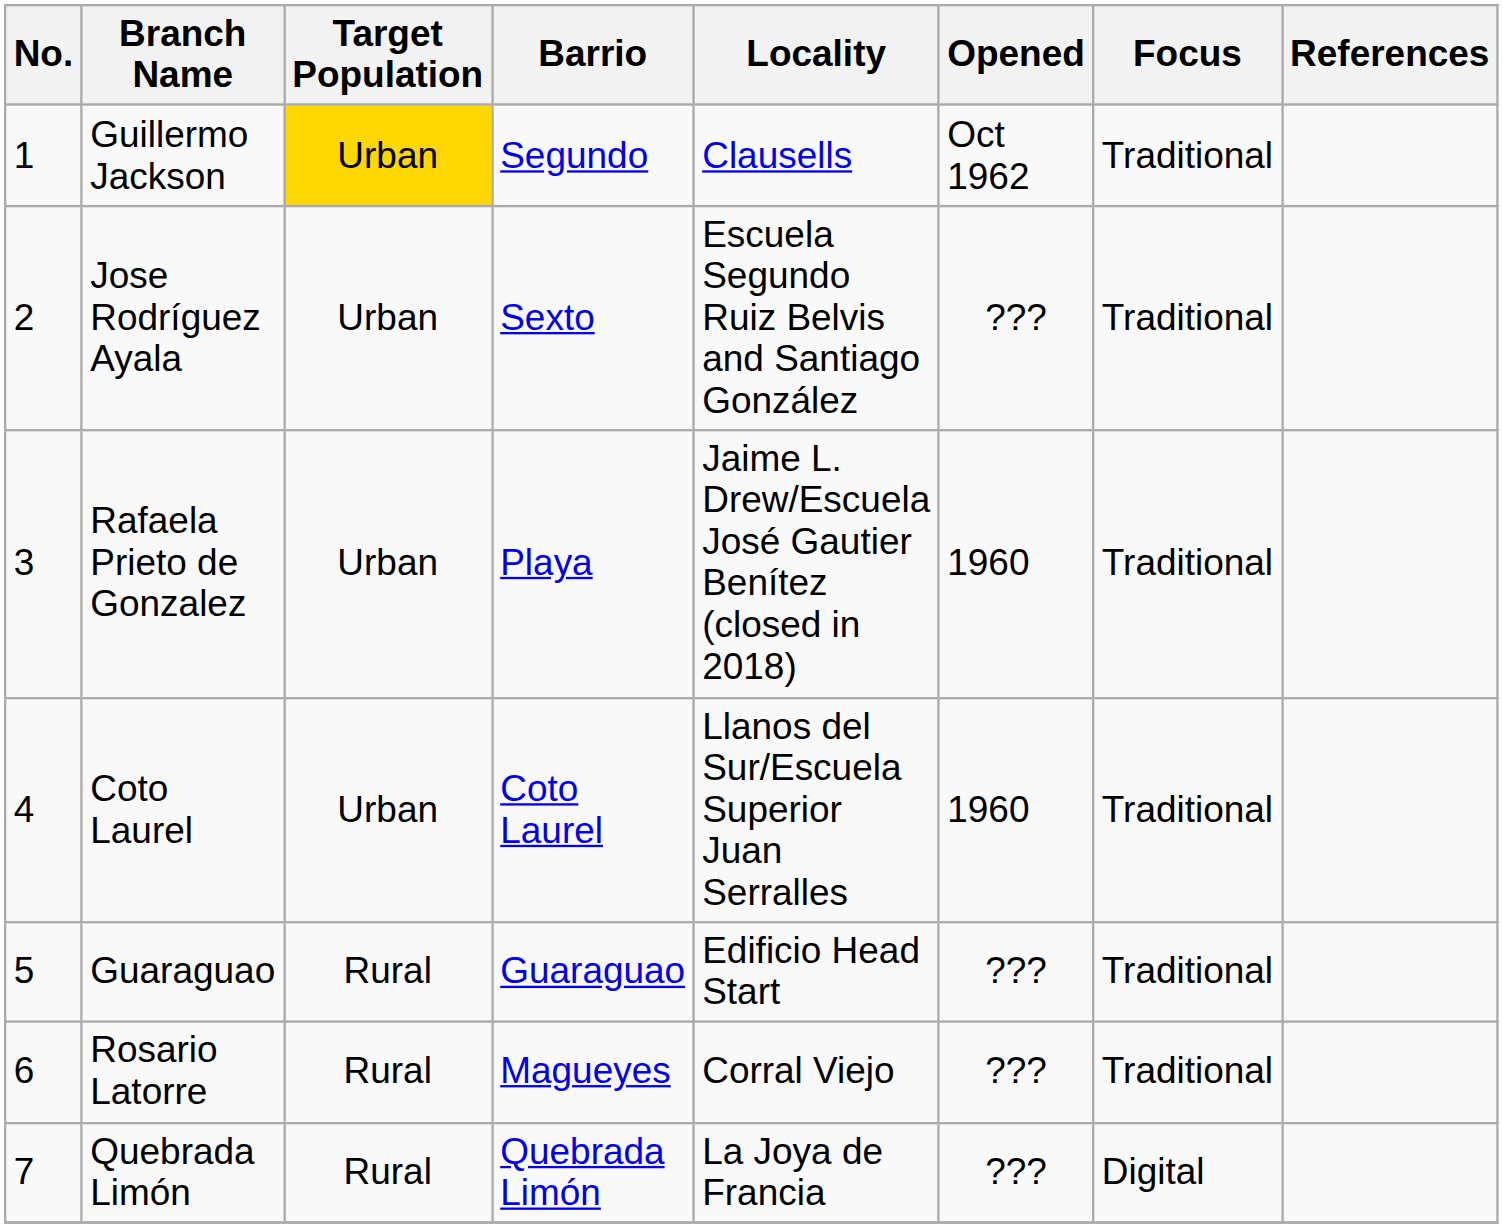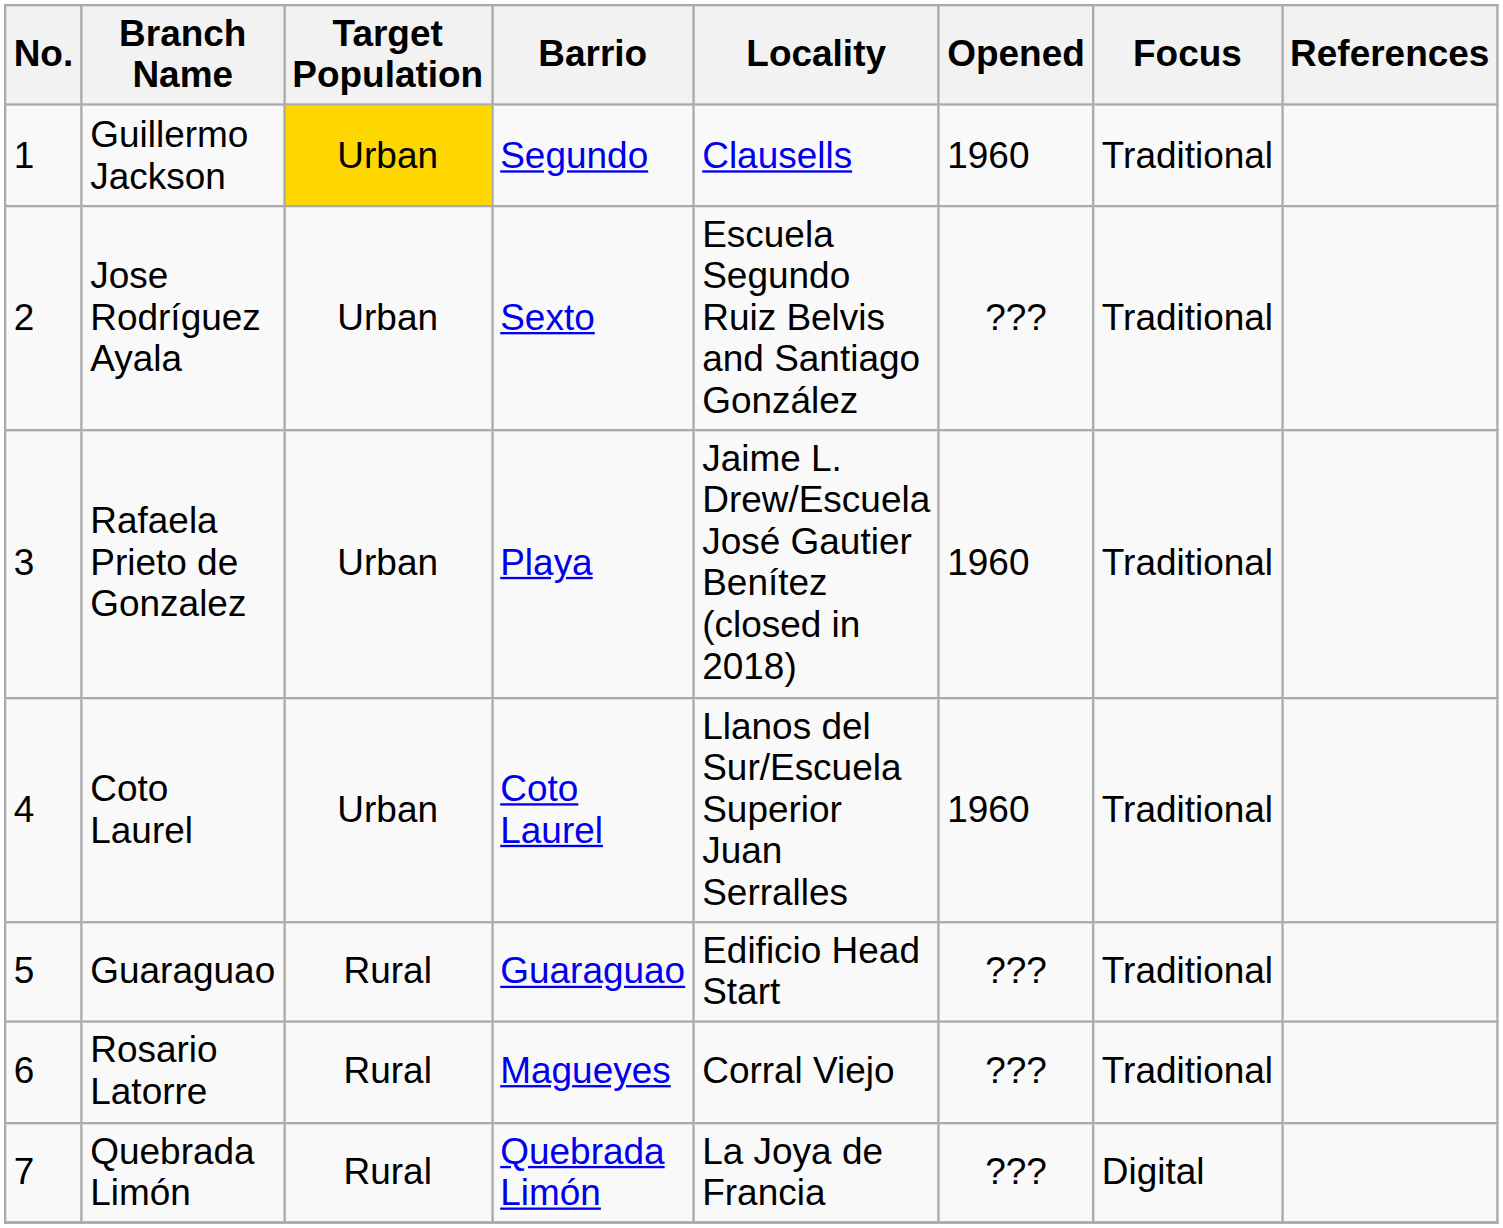Guillermo Jackson | Opened: Oct 1962 -> 1960
